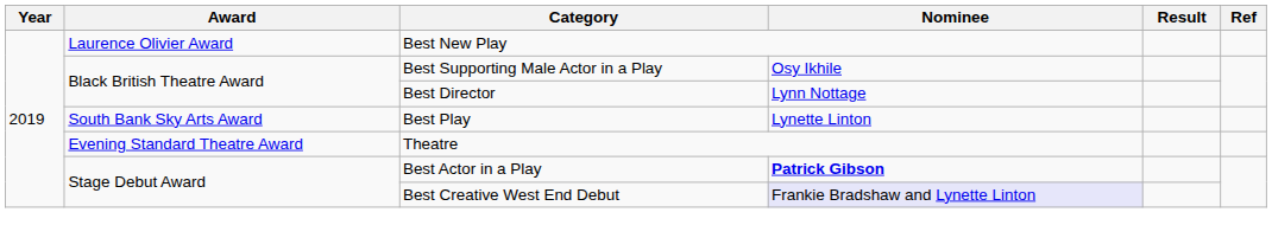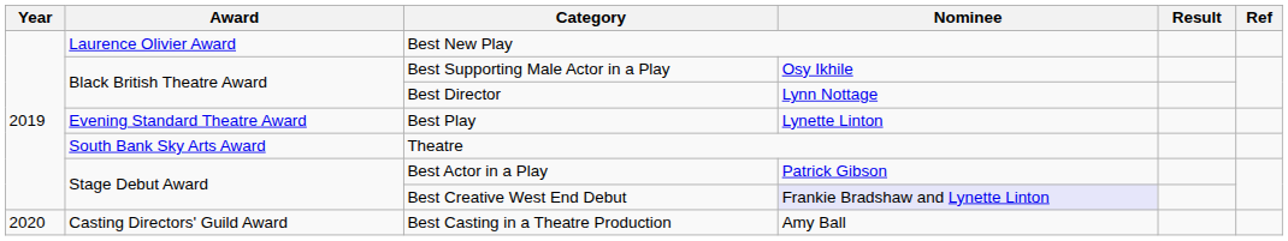Best Play | Award: South Bank Sky Arts Award -> Evening Standard Theatre Award
Theatre | Award: Evening Standard Theatre Award -> South Bank Sky Arts Award
Best Actor in a Play | Nominee: bold -> normal
+ row: 2020 | Casting Directors' Guild Award | Best Casting in a Theatre Production | Amy Ball
